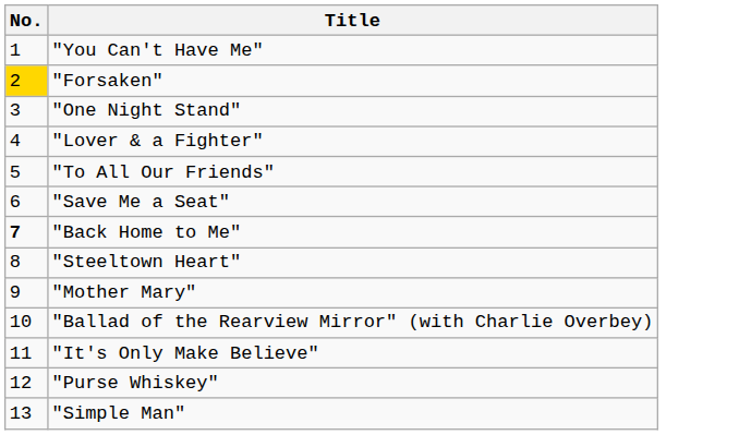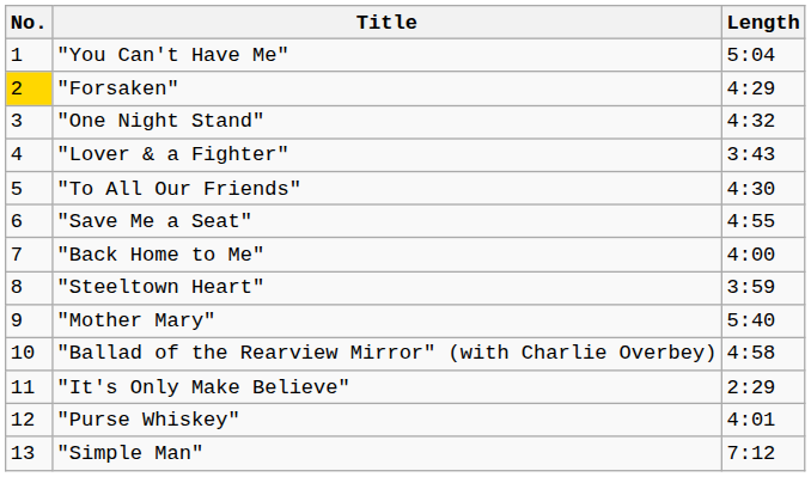+ column: Length | 5:04 | 4:29 | 4:32 | 3:43 | 4:30 | 4:55 | 4:00 | 3:59 | 5:40 | 4:58 | 2:29 | 4:01 | 7:12
"Back Home to Me" | No.: bold -> normal
